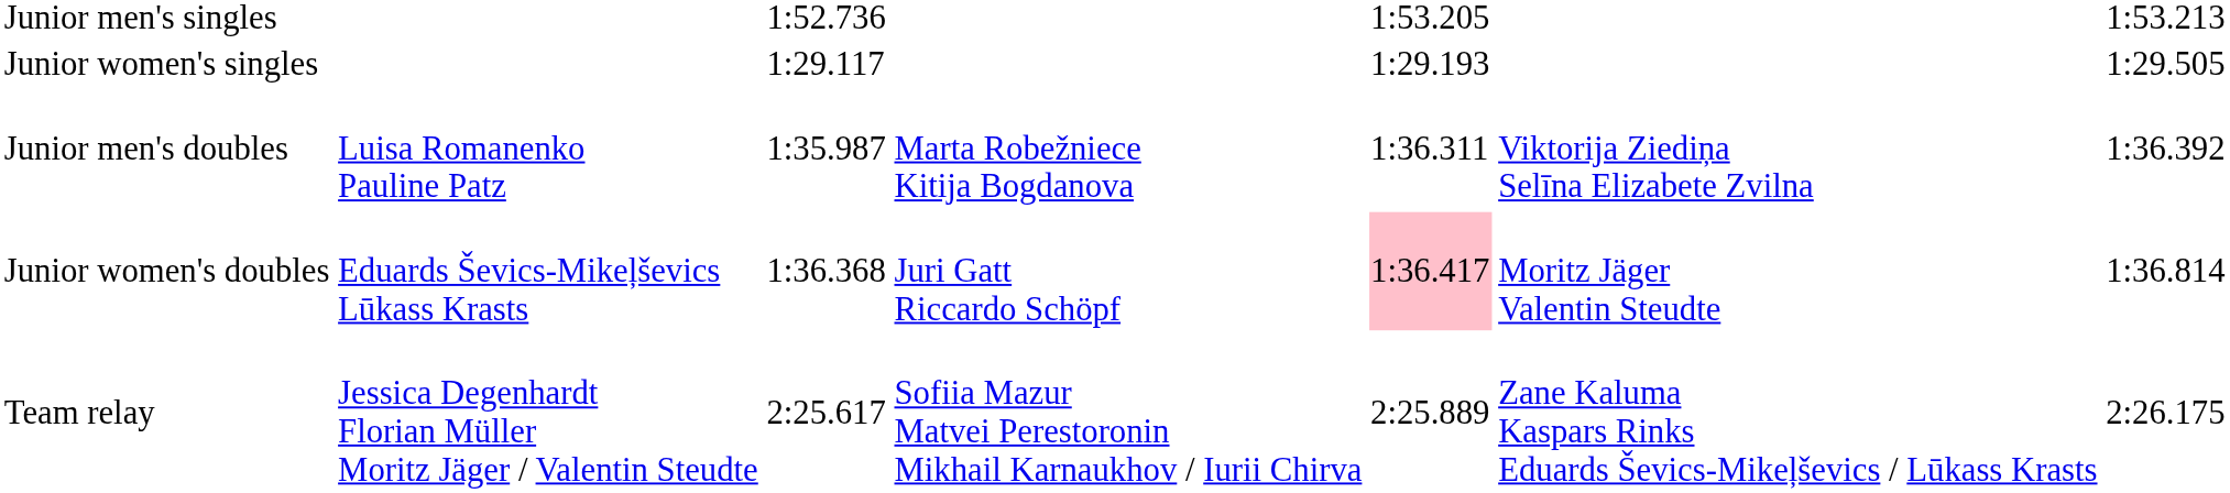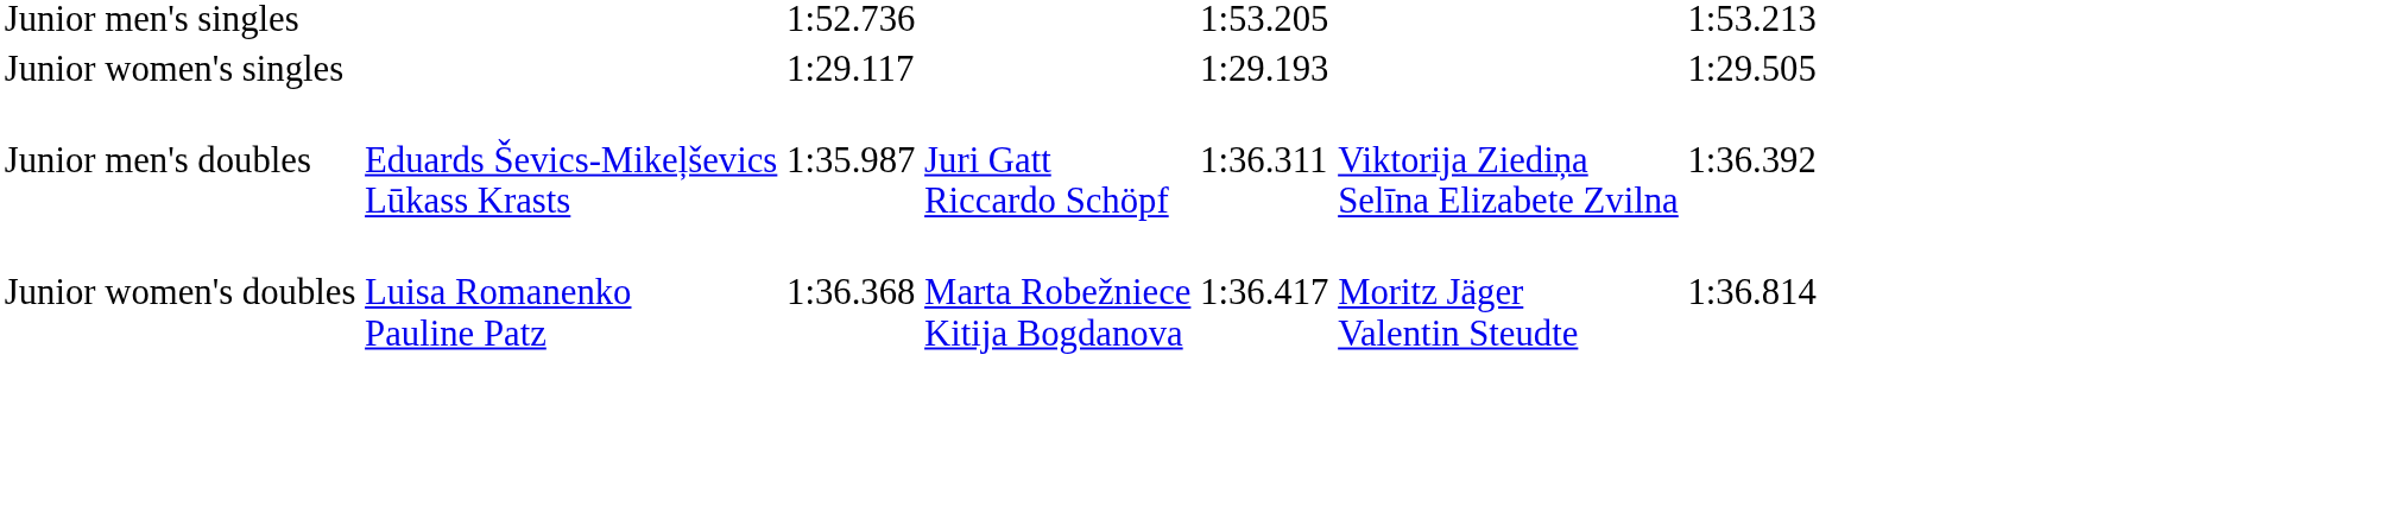Junior men's doubles | column 2: Luisa Romanenko Pauline Patz -> Eduards Ševics-Mikeļševics Lūkass Krasts
Junior men's doubles | column 4: Marta Robežniece Kitija Bogdanova -> Juri Gatt Riccardo Schöpf
Junior women's doubles | column 2: Eduards Ševics-Mikeļševics Lūkass Krasts -> Luisa Romanenko Pauline Patz
Junior women's doubles | column 4: Juri Gatt Riccardo Schöpf -> Marta Robežniece Kitija Bogdanova
Junior women's doubles | column 5: pink background -> no background
- row: Team relay | Jessica Degenhardt Florian Müller Moritz Jäger / Valentin Steudte | 2:25.617 | Sofiia Mazur Matvei Perestoronin Mikhail Karnaukhov / Iurii Chirva | 2:25.889 | Zane Kaluma Kaspars Rinks Eduards Ševics-Mikeļševics / Lūkass Krasts | 2:26.175
